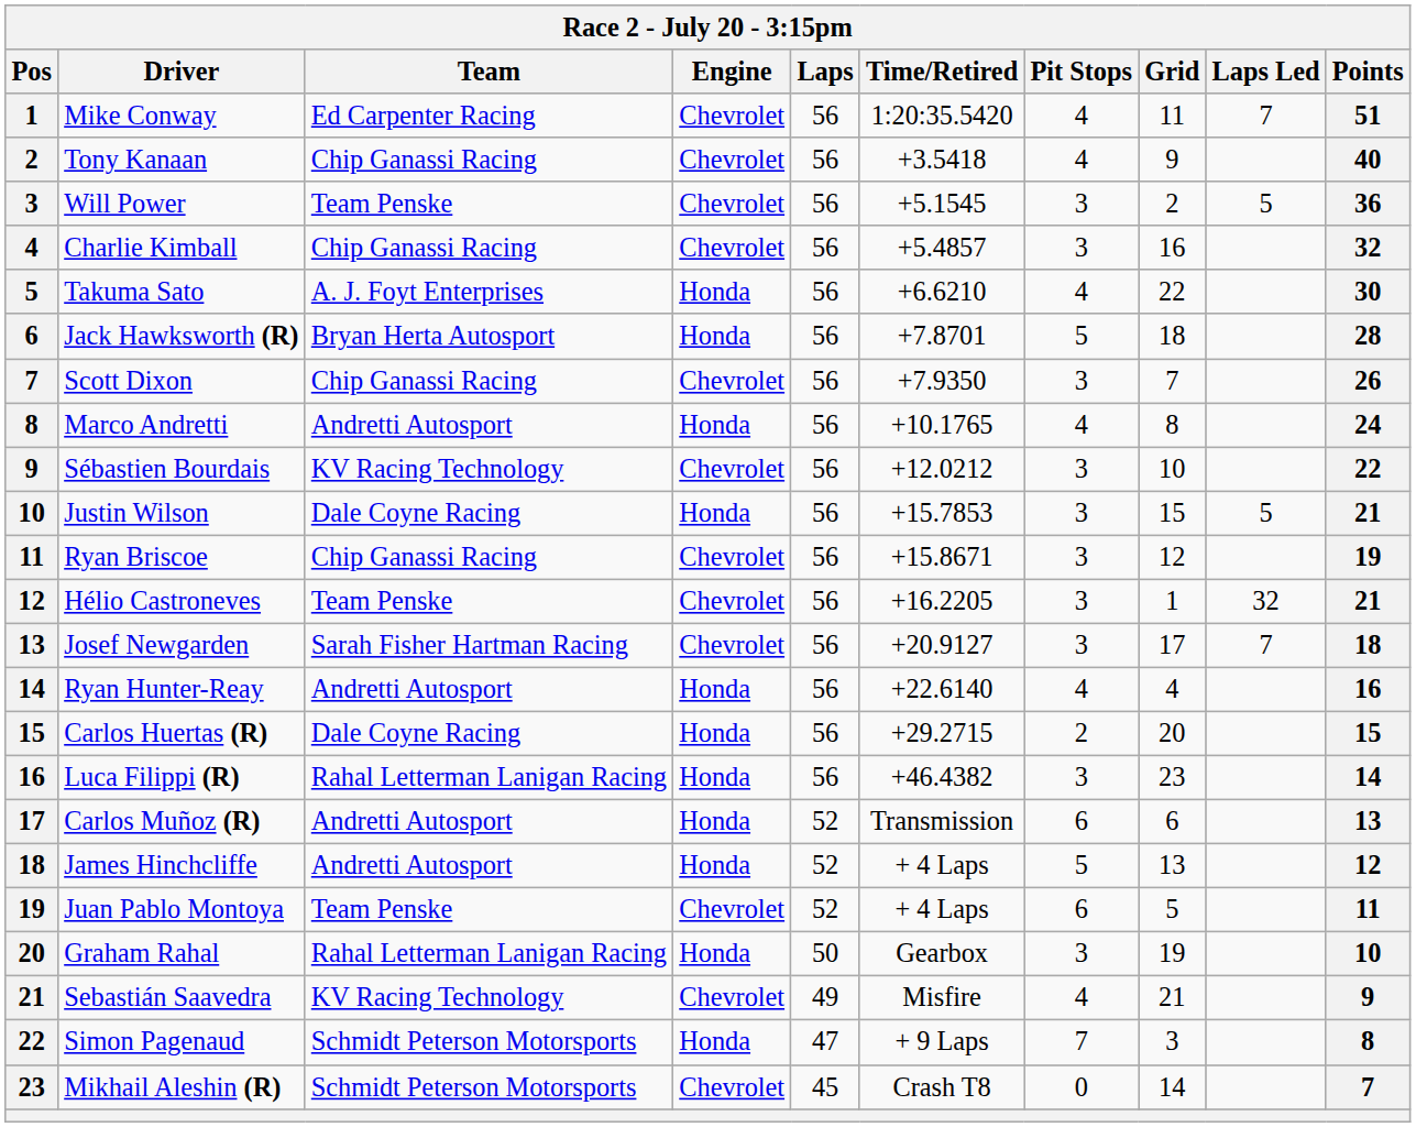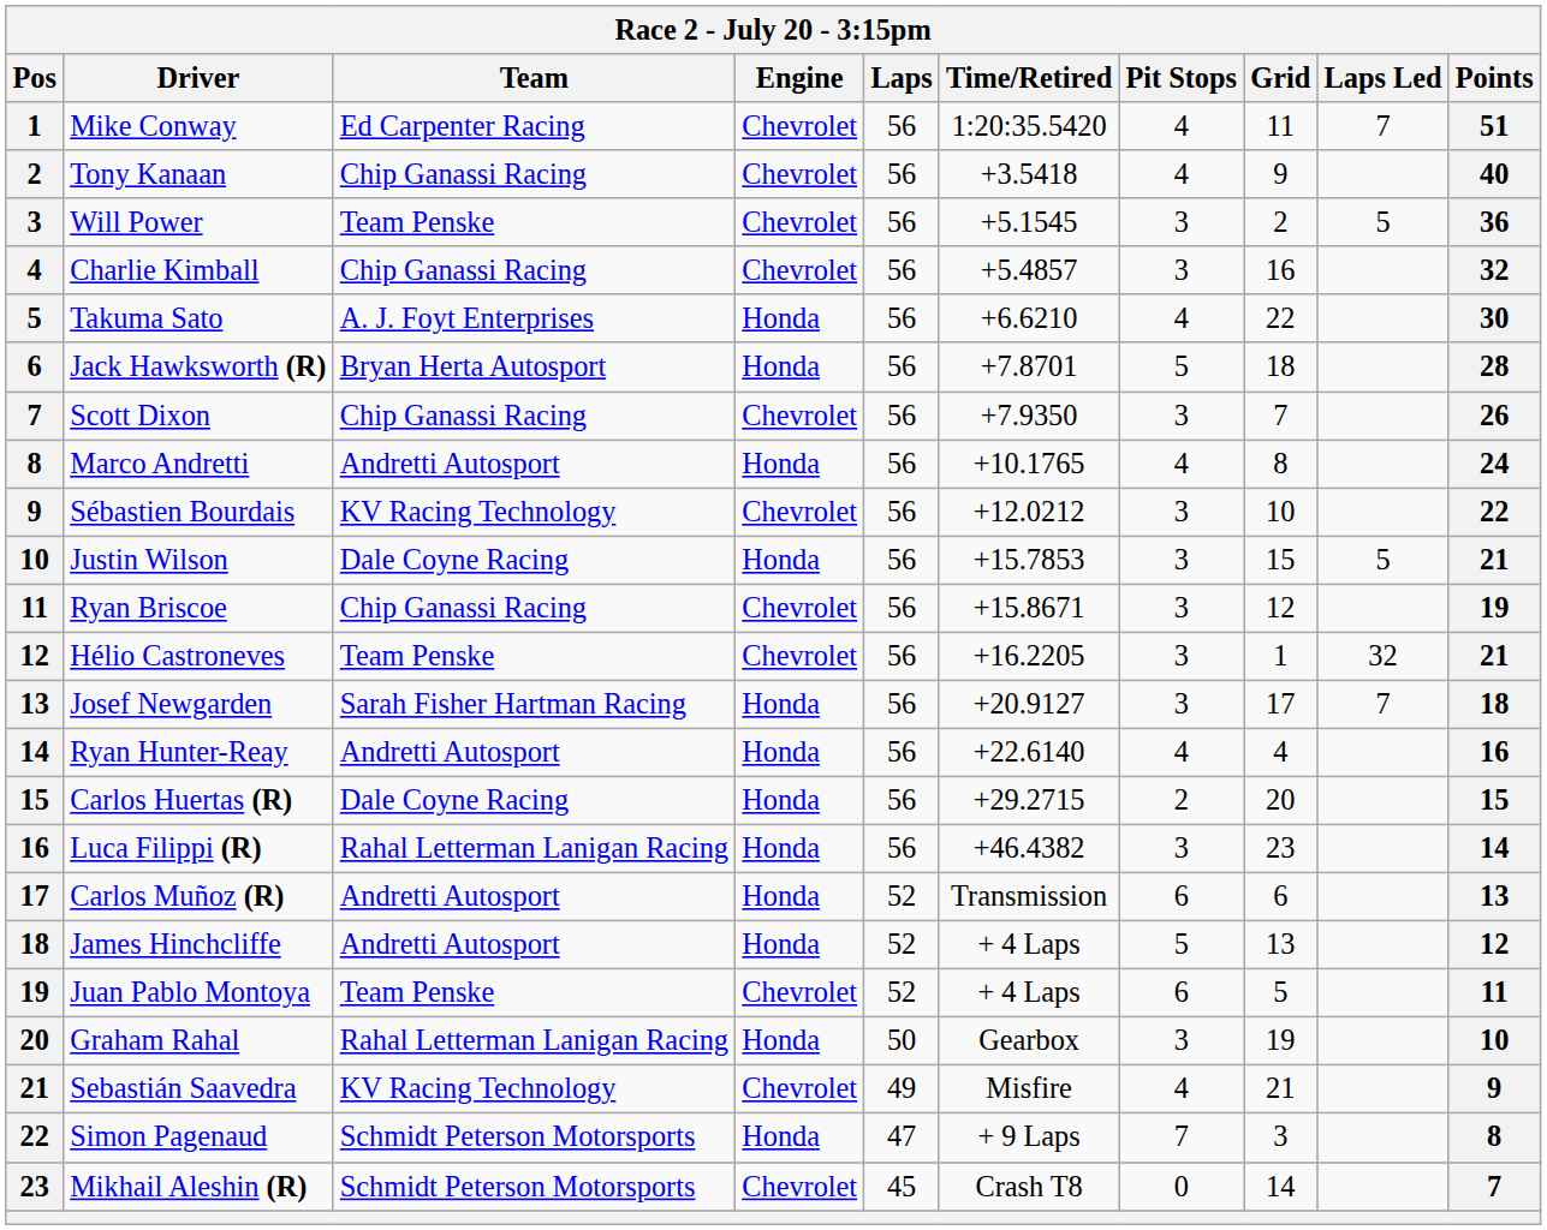Josef Newgarden | Engine: Chevrolet -> Honda
